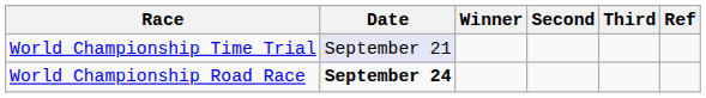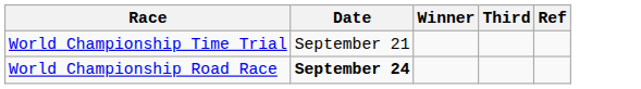- column: Second
World Championship Time Trial | Date: lavender background -> no background
